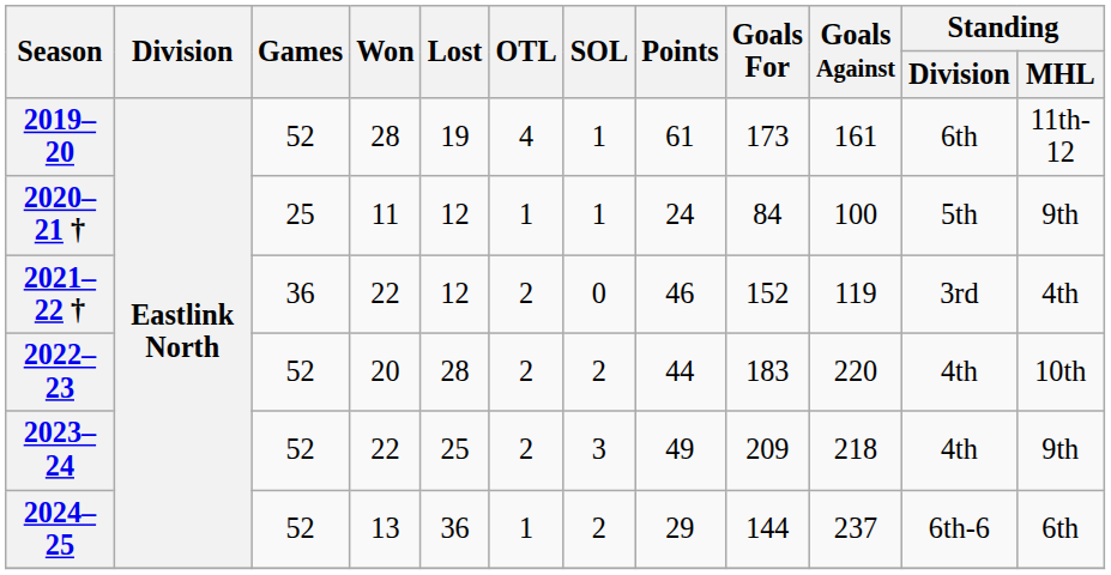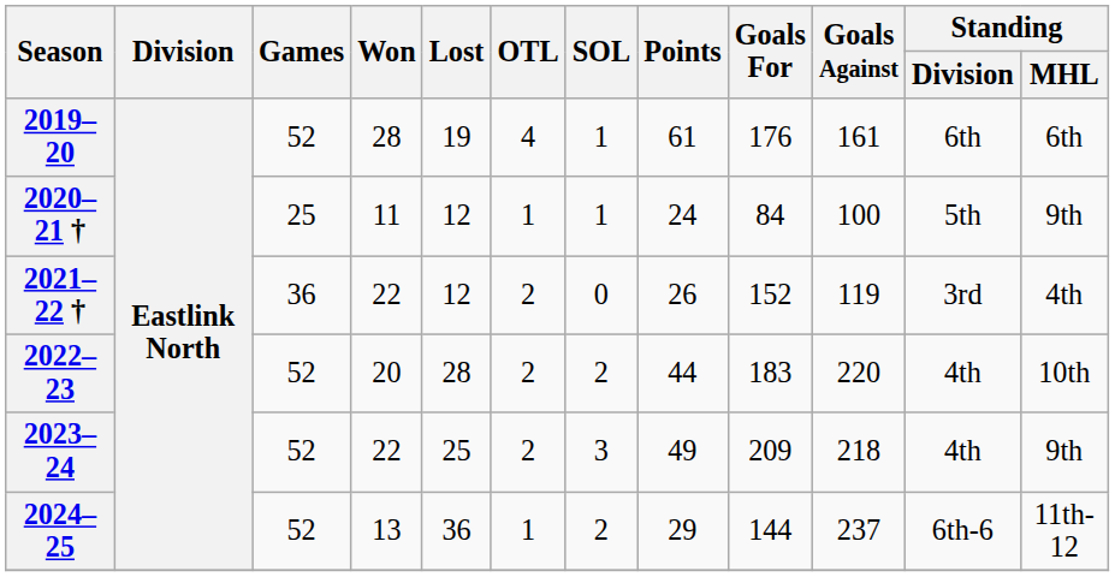2019–20 | Goals For: 173 -> 176
2019–20 | Standing / MHL: 11th-12 -> 6th
2021–22 † | Points: 46 -> 26
2024–25 | Standing / MHL: 6th -> 11th-12
